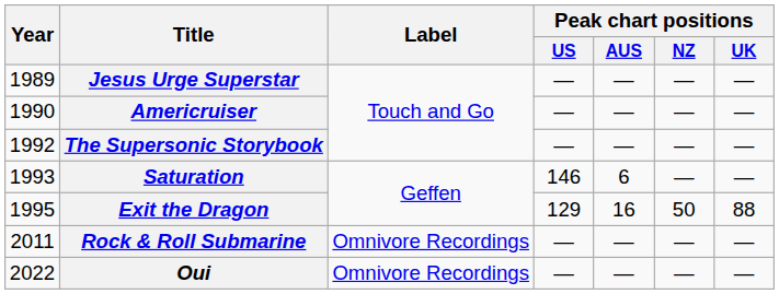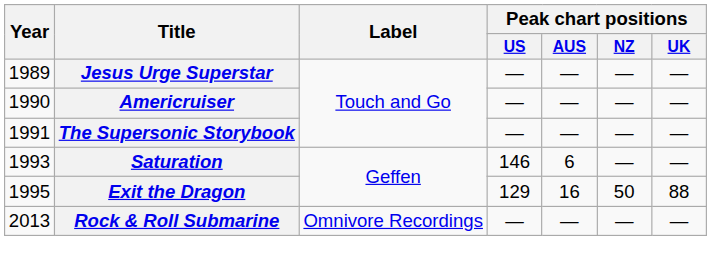The Supersonic Storybook | Year: 1992 -> 1991
Rock & Roll Submarine | Year: 2011 -> 2013
- row: 2022 | Oui | Omnivore Recordings | — | — | — | —
